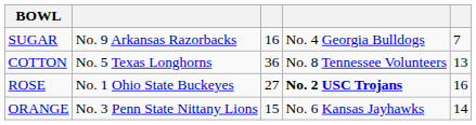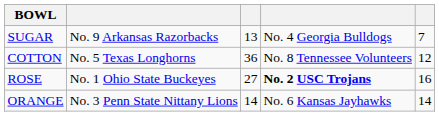SUGAR | column 3: 16 -> 13
COTTON | column 5: 13 -> 12
ORANGE | column 3: 15 -> 14
